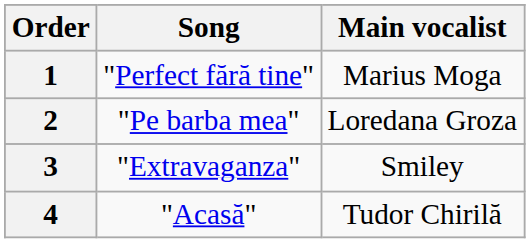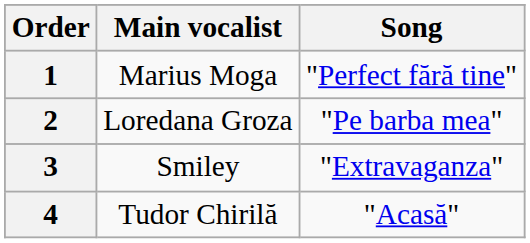columns swapped: Main vocalist <-> Song
